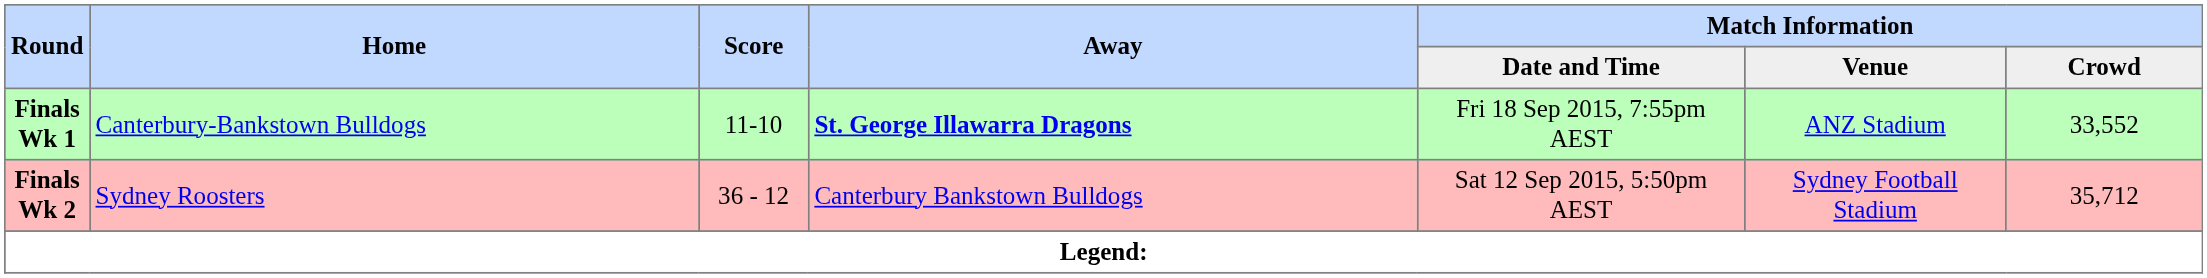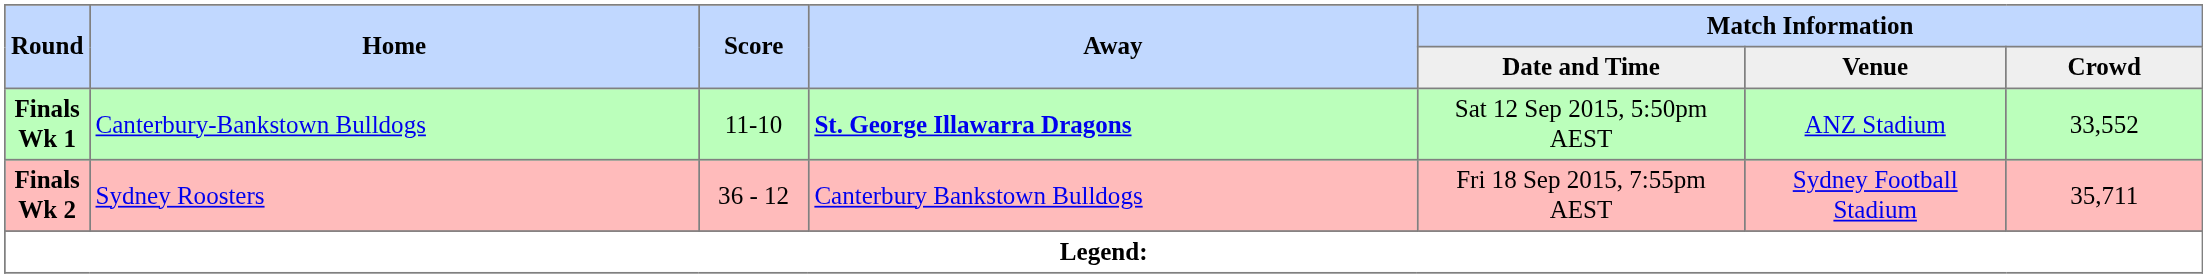Finals Wk 1 | Match Information / Date and Time: Fri 18 Sep 2015, 7:55pm AEST -> Sat 12 Sep 2015, 5:50pm AEST
Finals Wk 2 | Match Information / Date and Time: Sat 12 Sep 2015, 5:50pm AEST -> Fri 18 Sep 2015, 7:55pm AEST
Finals Wk 2 | Match Information / Crowd: 35,712 -> 35,711
